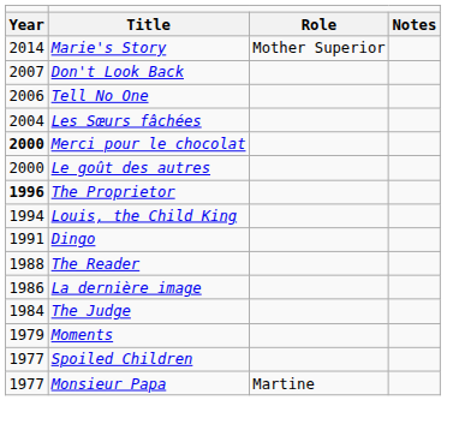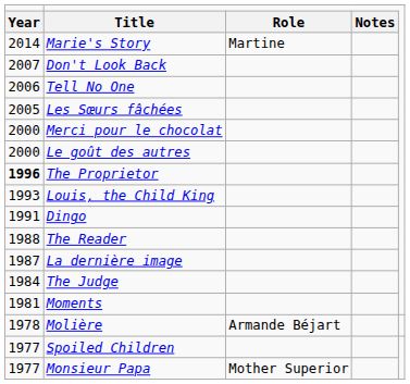Marie's Story | column 3: Mother Superior -> Martine
Les Sœurs fâchées | column 1: 2004 -> 2005
Merci pour le chocolat | column 1: bold -> normal
Louis, the Child King | column 1: 1994 -> 1993
La dernière image | column 1: 1986 -> 1987
Moments | column 1: 1979 -> 1981
+ row: 1978 | Molière | Armande Béjart
Monsieur Papa | column 3: Martine -> Mother Superior
